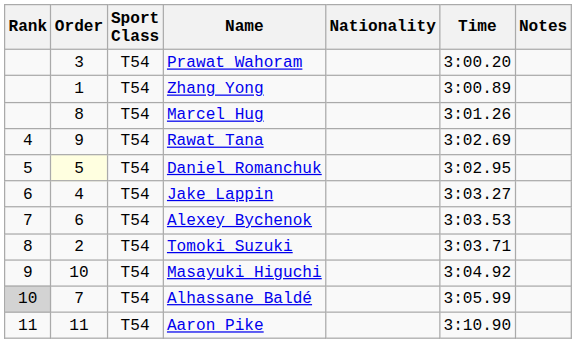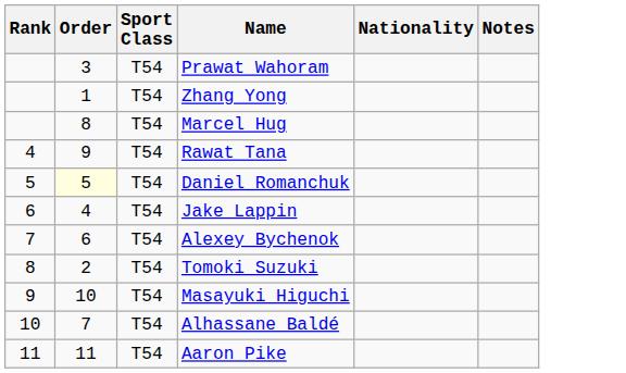- column: Time | 3:00.20 | 3:00.89 | 3:01.26 | 3:02.69 | 3:02.95 | 3:03.27 | 3:03.53 | 3:03.71 | 3:04.92 | 3:05.99 | 3:10.90
Alhassane Baldé | Rank: lightgrey background -> no background
